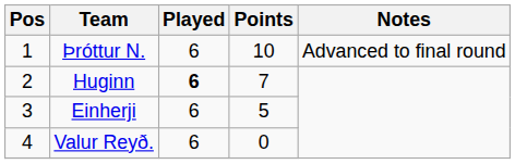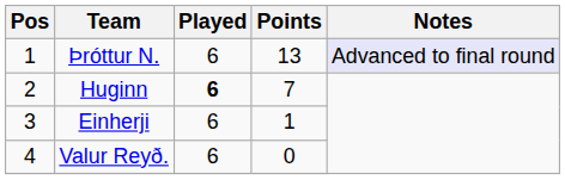Þróttur N. | Points: 10 -> 13
Þróttur N. | Notes: no background -> lavender background
Einherji | Points: 5 -> 1
